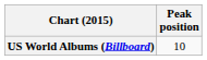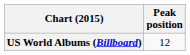US World Albums (Billboard) | Peak position: 10 -> 12
